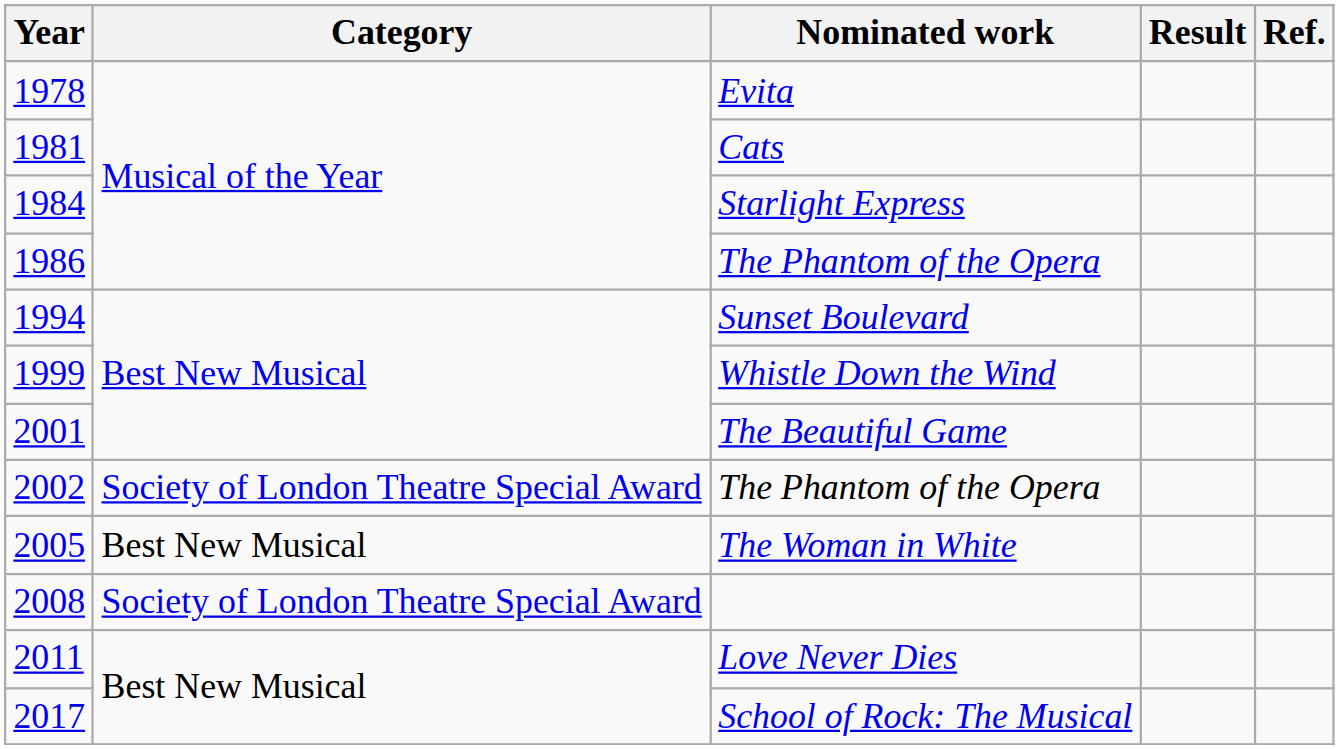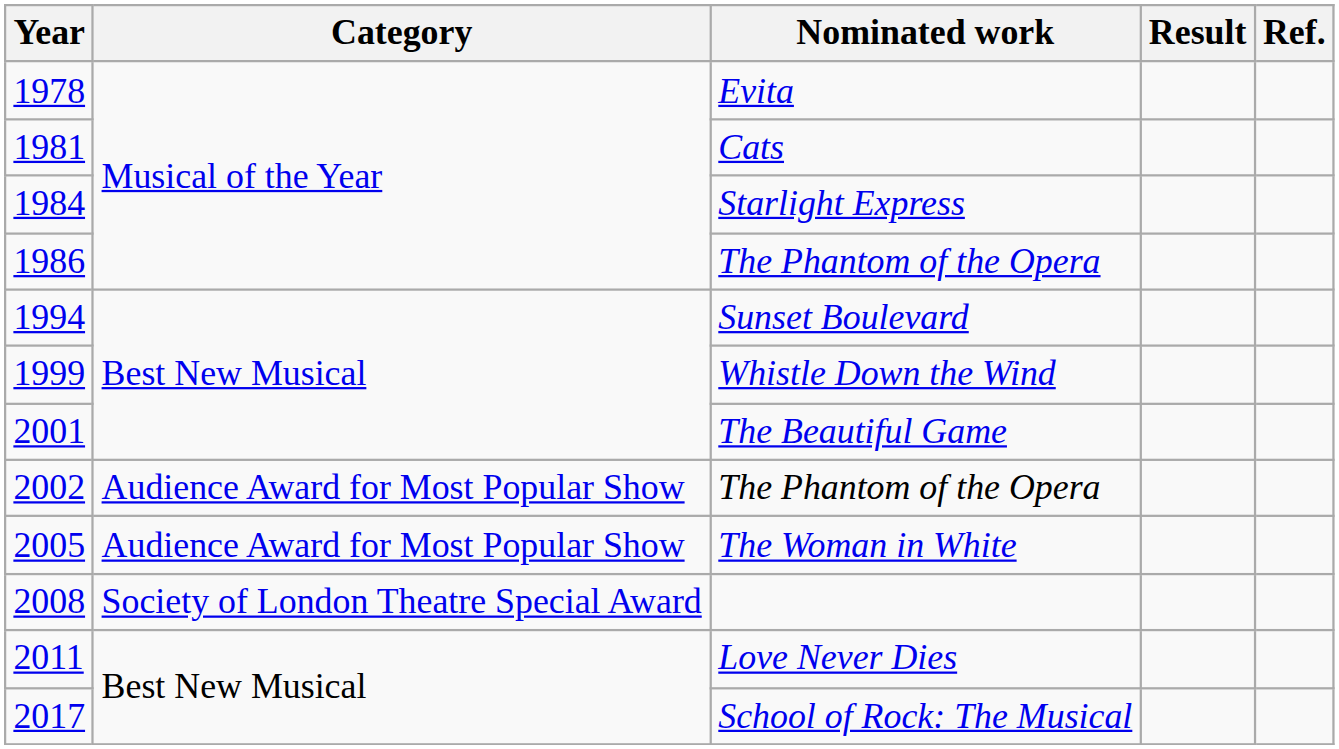2002 / The Phantom of the Opera | Category: Society of London Theatre Special Award -> Audience Award for Most Popular Show
The Woman in White | Category: Best New Musical -> Audience Award for Most Popular Show
